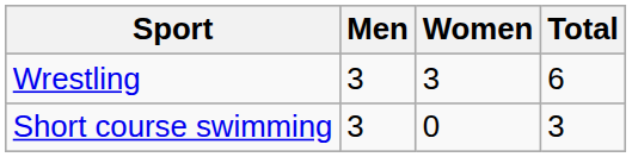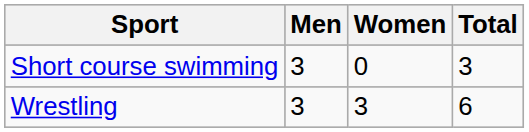rows swapped: Short course swimming <-> Wrestling
